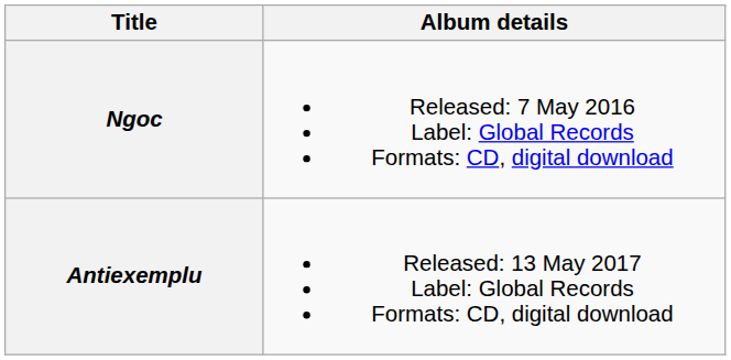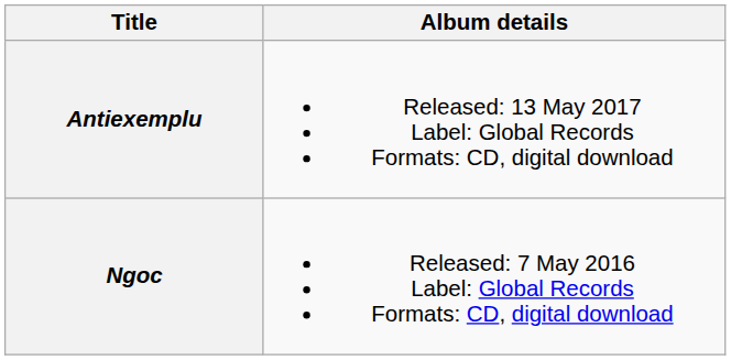rows swapped: Ngoc <-> Antiexemplu
